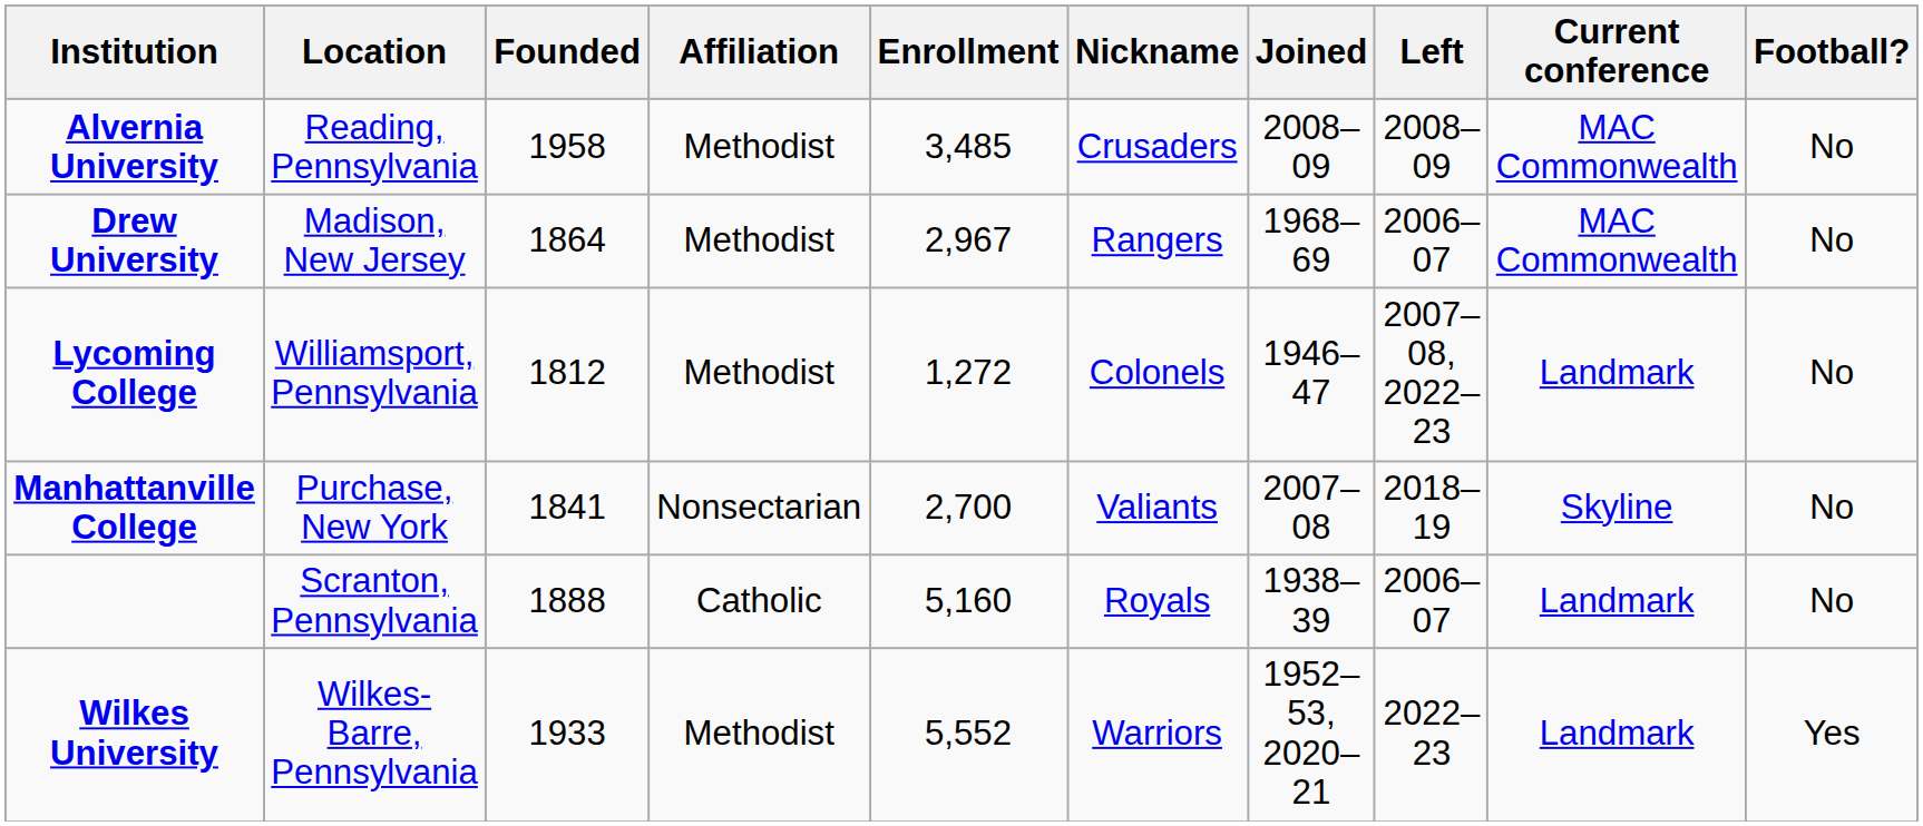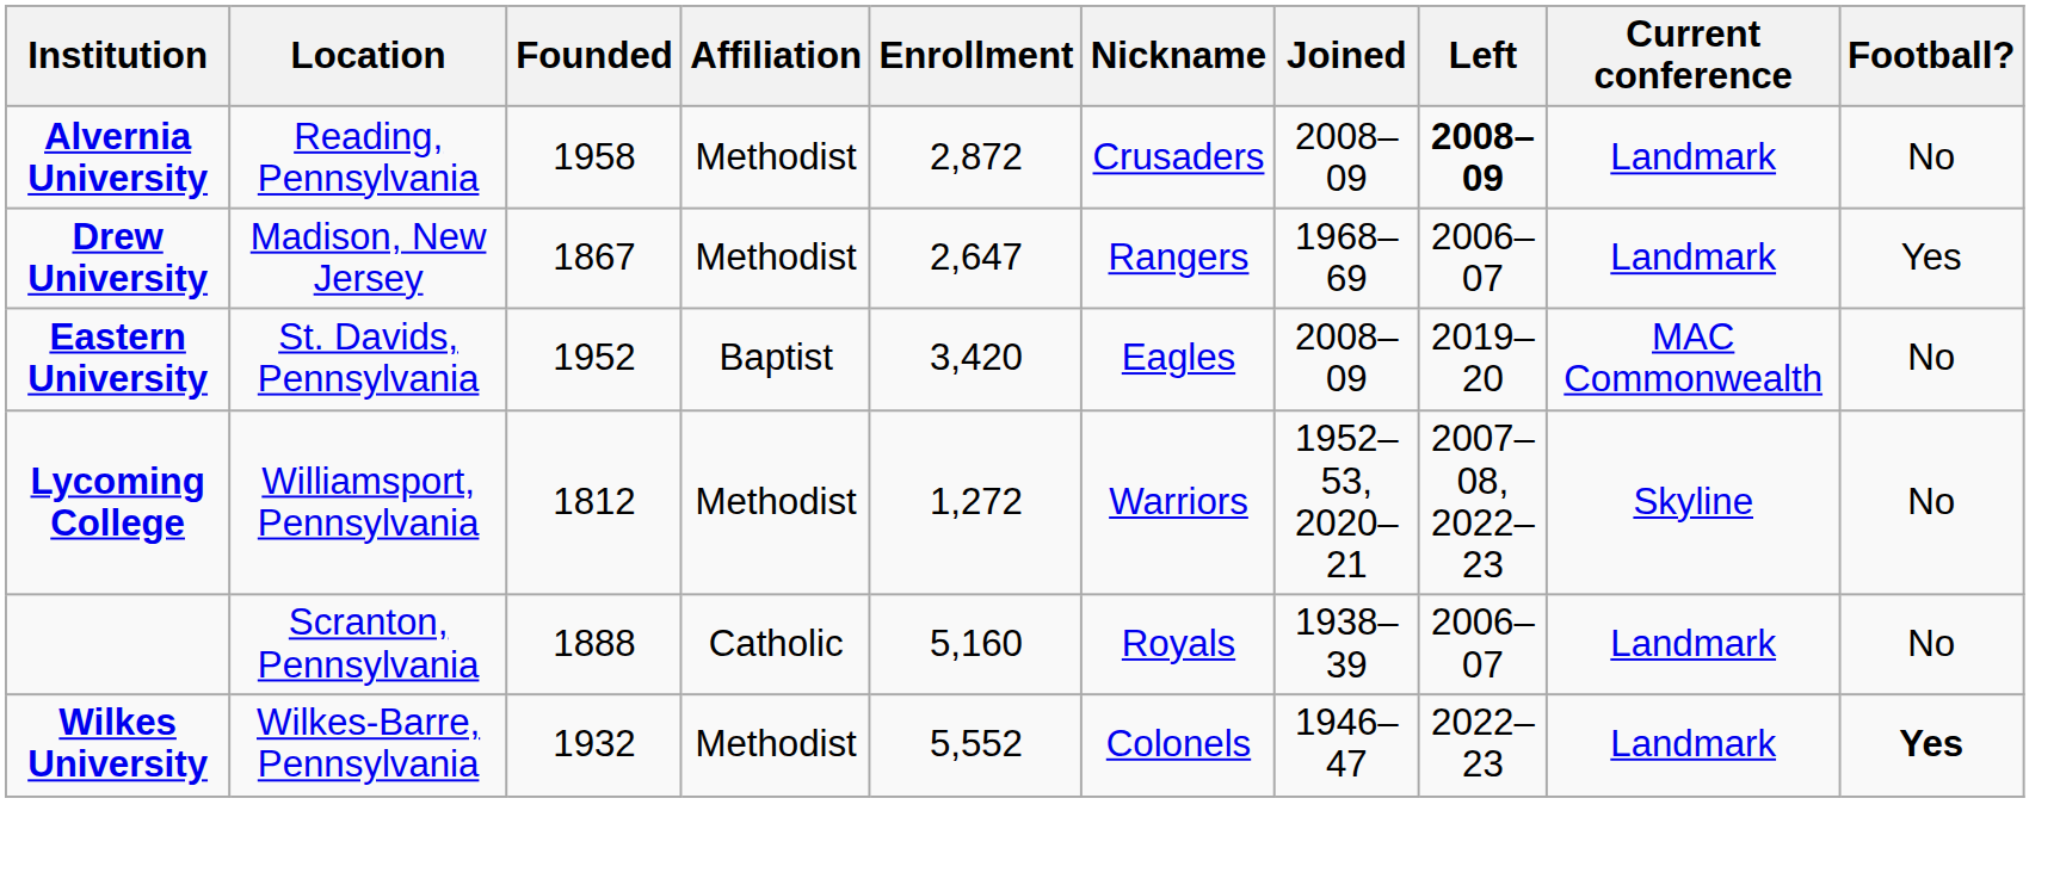Alvernia University | Enrollment: 3,485 -> 2,872
Alvernia University | Left: normal -> bold
Alvernia University | Current conference: MAC Commonwealth -> Landmark
Drew University | Founded: 1864 -> 1867
Drew University | Enrollment: 2,967 -> 2,647
Drew University | Current conference: MAC Commonwealth -> Landmark
Drew University | Football?: No -> Yes
+ row: Eastern University | St. Davids, Pennsylvania | 1952 | Baptist | 3,420 | Eagles | 2008–09 | 2019–20 | MAC Commonwealth | No
Lycoming College | Nickname: Colonels -> Warriors
Lycoming College | Joined: 1946–47 -> 1952–53, 2020–21
Lycoming College | Current conference: Landmark -> Skyline
- row: Manhattanville College | Purchase, New York | 1841 | Nonsectarian | 2,700 | Valiants | 2007–08 | 2018–19 | Skyline | No
Wilkes University | Founded: 1933 -> 1932
Wilkes University | Nickname: Warriors -> Colonels
Wilkes University | Joined: 1952–53, 2020–21 -> 1946–47
Wilkes University | Football?: normal -> bold
